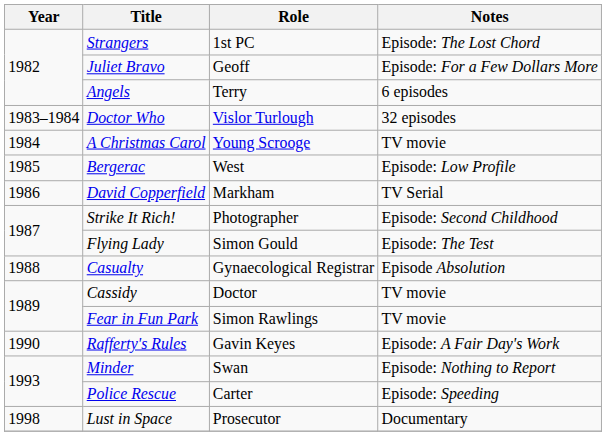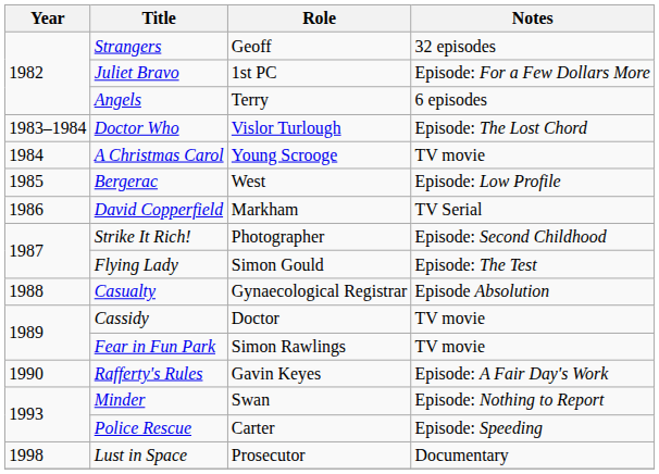Strangers | Role: 1st PC -> Geoff
Strangers | Notes: Episode: The Lost Chord -> 32 episodes
Juliet Bravo | Role: Geoff -> 1st PC
Doctor Who | Notes: 32 episodes -> Episode: The Lost Chord
